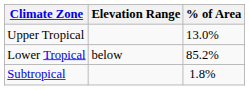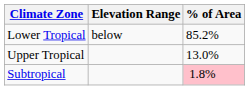rows swapped: Lower Tropical <-> Upper Tropical
Subtropical | % of Area: no background -> pink background
